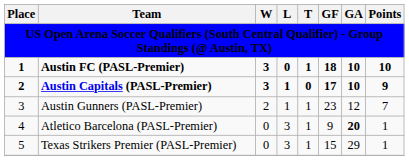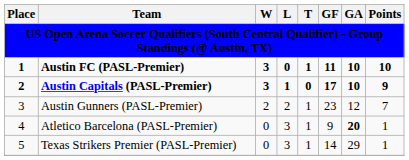Austin FC (PASL-Premier) | GF: 18 -> 11
Austin Gunners (PASL-Premier) | L: 1 -> 2
Texas Strikers Premier (PASL-Premier) | GF: 15 -> 14
